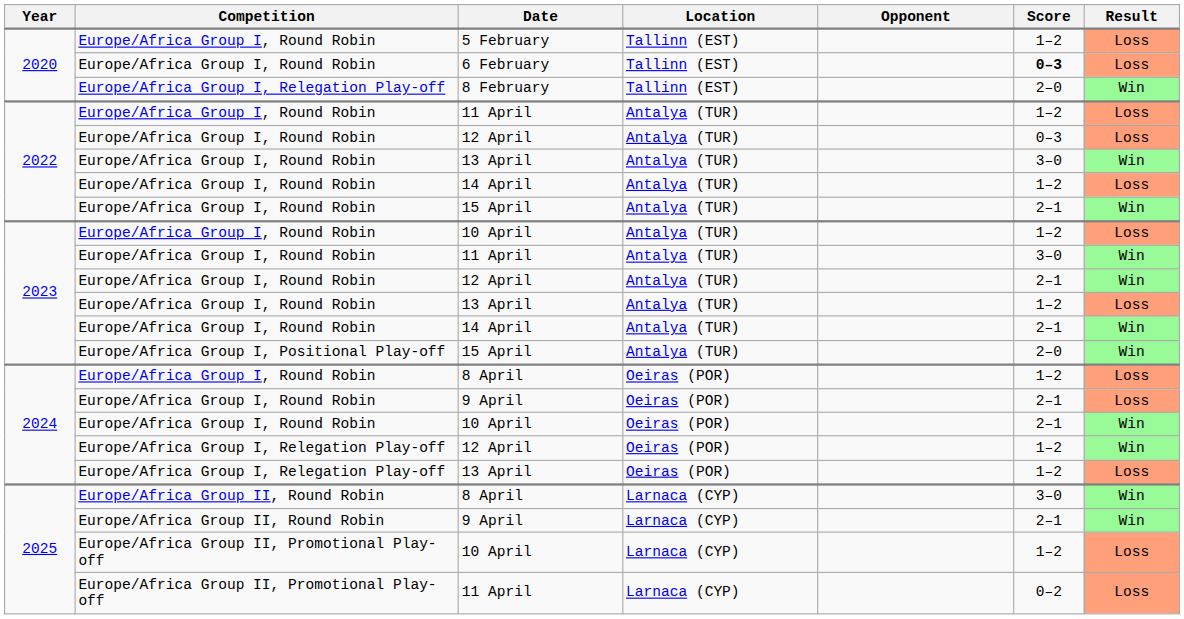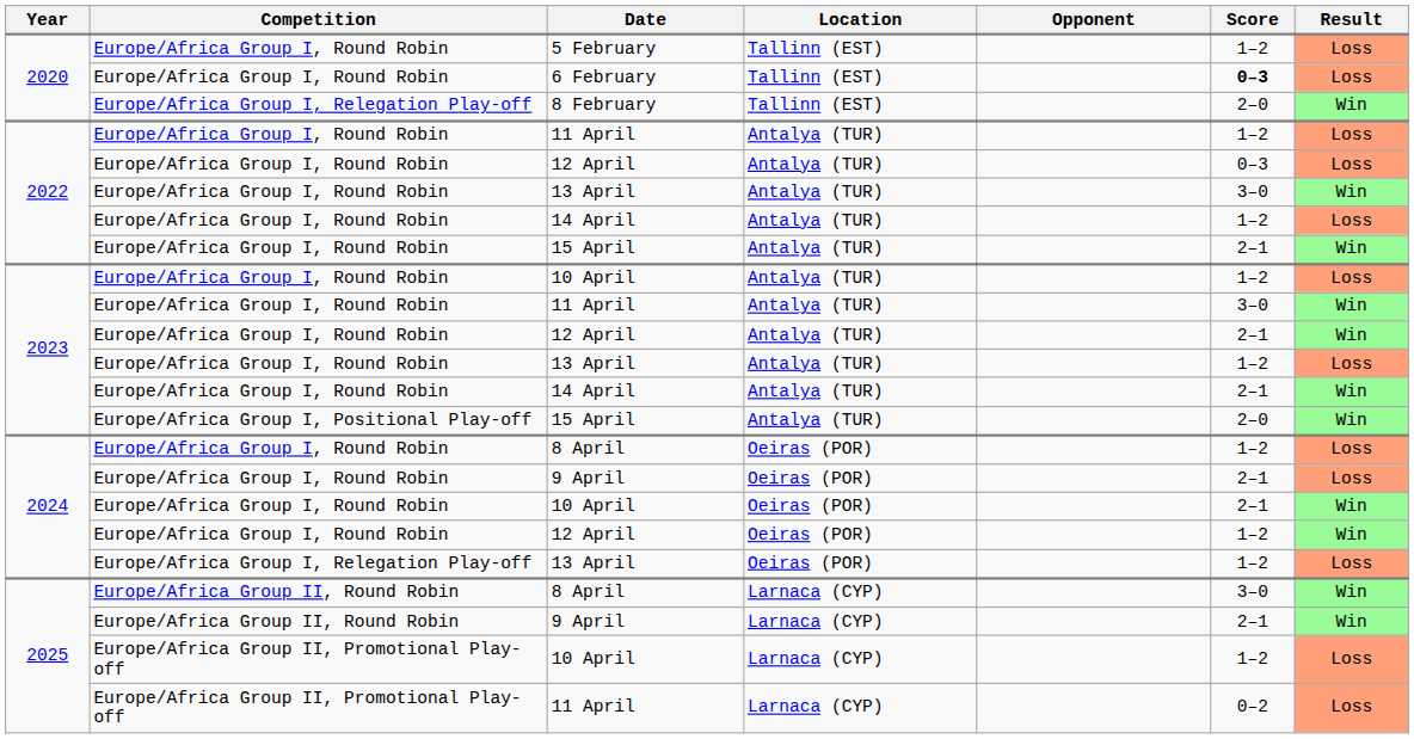2024 / 12 April | Competition: Europe/Africa Group I, Relegation Play-off -> Europe/Africa Group I, Round Robin
